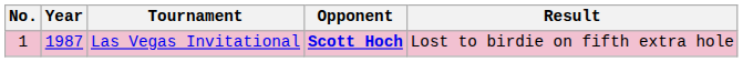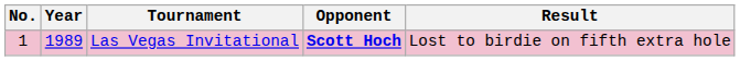Las Vegas Invitational | Year: 1987 -> 1989
